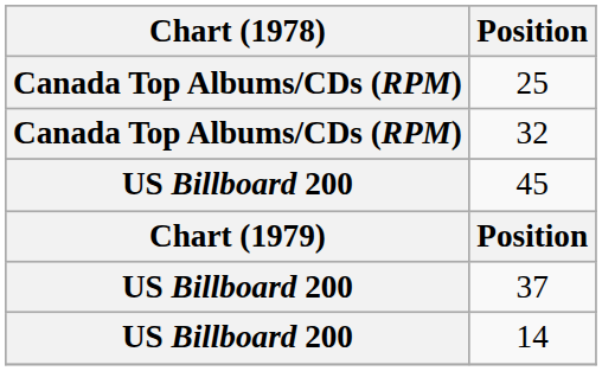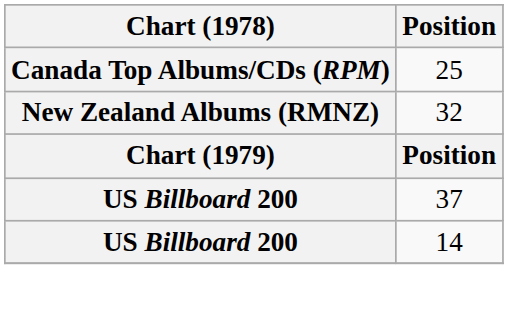32 | Chart (1978): Canada Top Albums/CDs (RPM) -> New Zealand Albums (RMNZ)
- row: US Billboard 200 | 45
